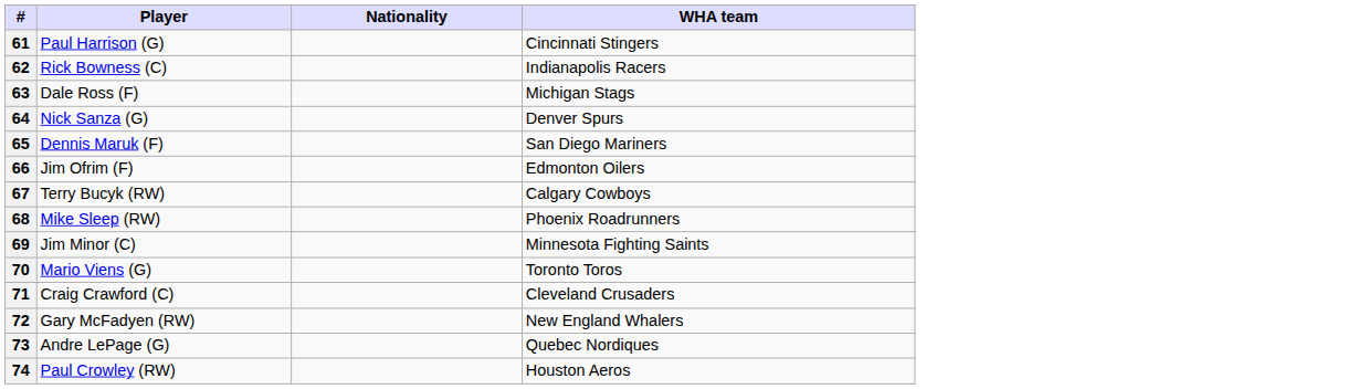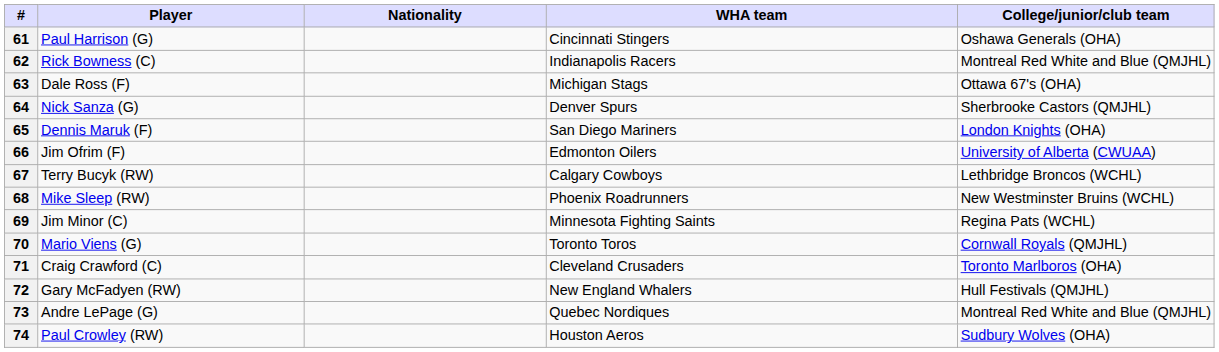+ column: College/junior/club team | Oshawa Generals (OHA) | Montreal Red White and Blue (QMJHL) | Ottawa 67's (OHA) | Sherbrooke Castors (QMJHL) | London Knights (OHA) | University of Alberta (CWUAA) | Lethbridge Broncos (WCHL) | New Westminster Bruins (WCHL) | Regina Pats (WCHL) | Cornwall Royals (QMJHL) | Toronto Marlboros (OHA) | Hull Festivals (QMJHL) | Montreal Red White and Blue (QMJHL) | Sudbury Wolves (OHA)
